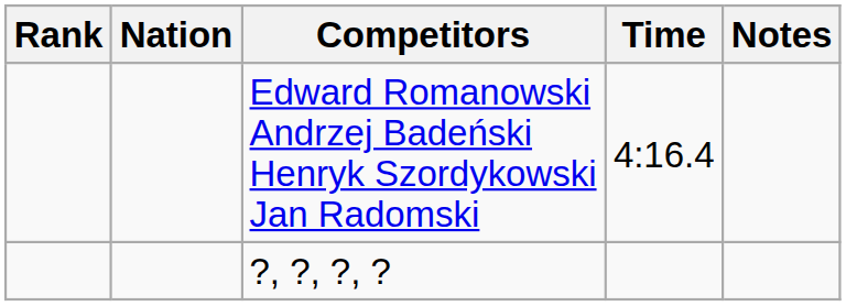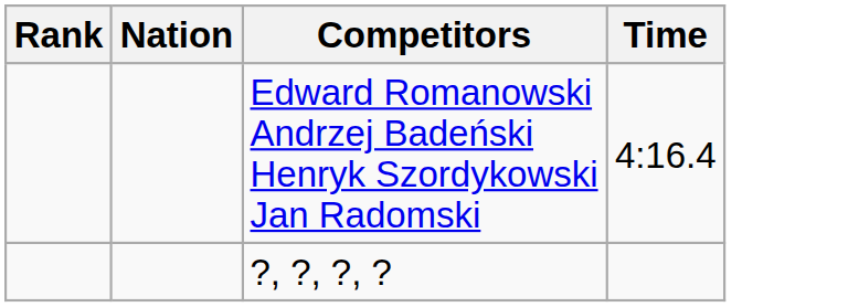- column: Notes
